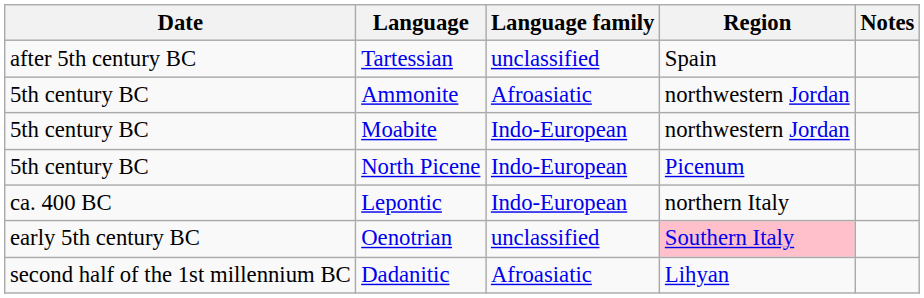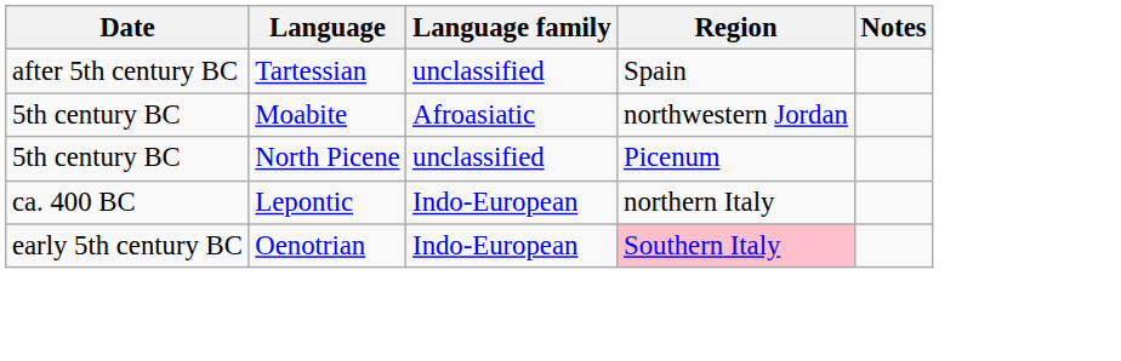- row: 5th century BC | Ammonite | Afroasiatic | northwestern Jordan
Moabite | Language family: Indo-European -> Afroasiatic
North Picene | Language family: Indo-European -> unclassified
Oenotrian | Language family: unclassified -> Indo-European
- row: second half of the 1st millennium BC | Dadanitic | Afroasiatic | Lihyan
